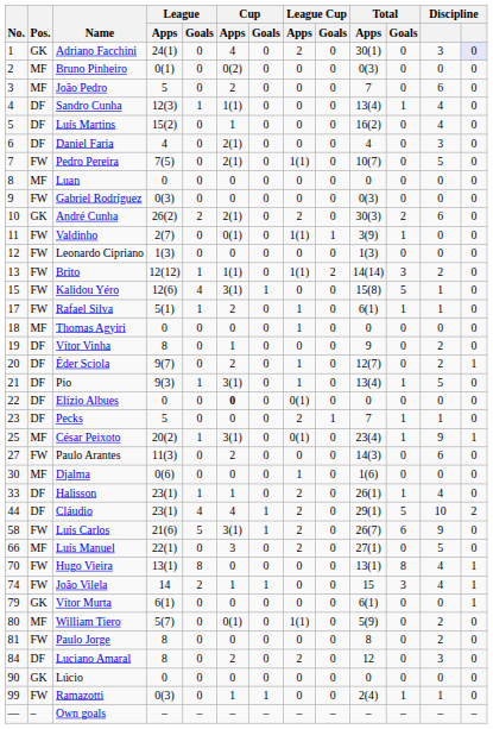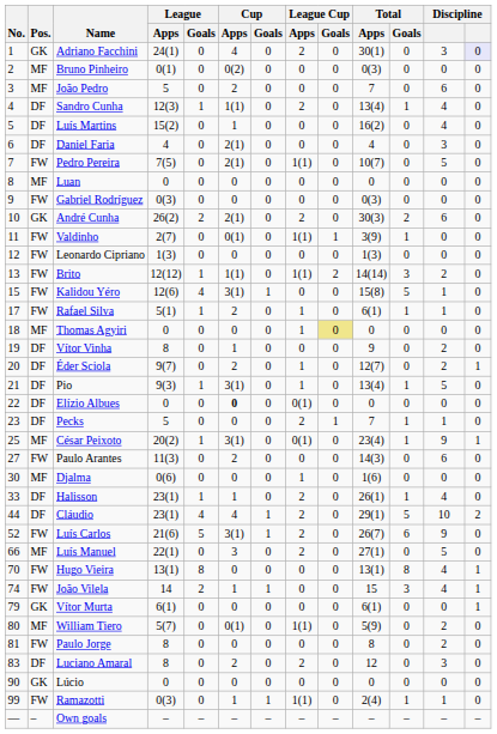Sandro Cunha | League Cup / Apps: 0 -> 2
Thomas Agyiri | League Cup / Goals: no background -> khaki background
Luís Carlos | No.: 58 -> 52
Luciano Amaral | No.: 84 -> 83
Ramazotti | League Cup / Apps: 0 -> 1(1)
